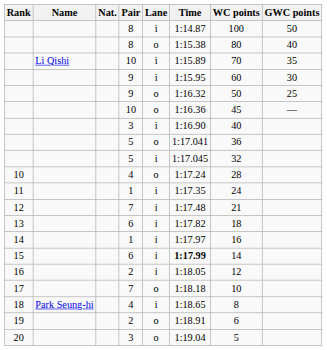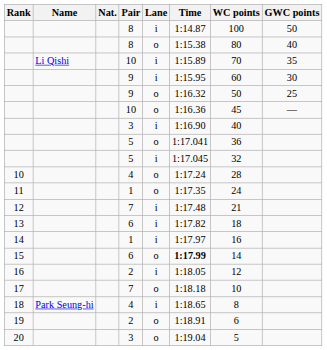11 | Lane: i -> o
15 | Lane: i -> o
